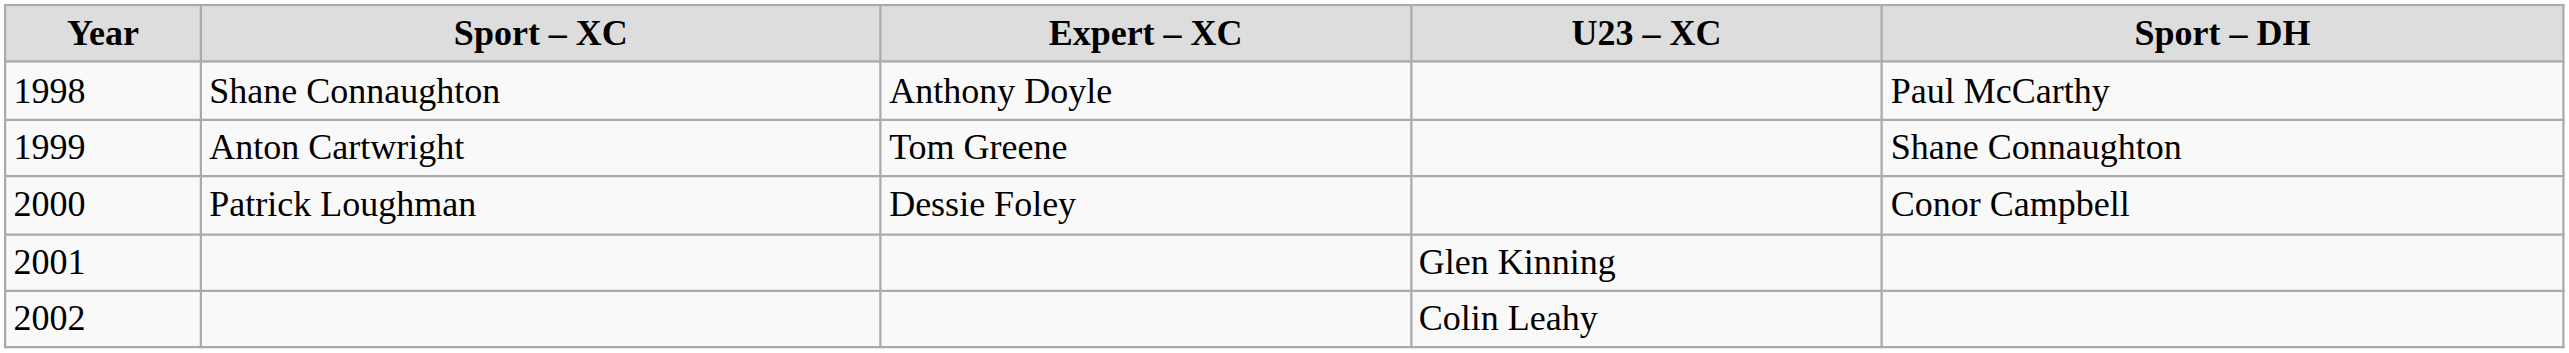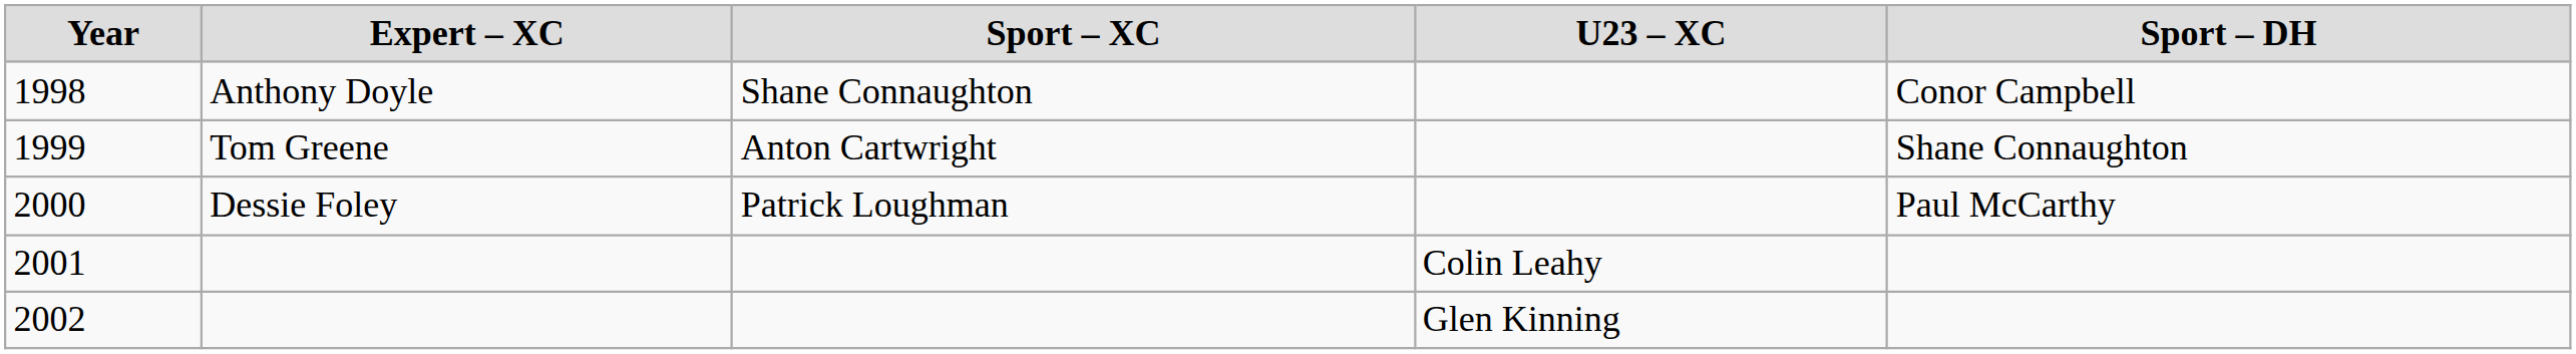columns swapped: Expert – XC <-> Sport – XC
1998 | Sport – DH: Paul McCarthy -> Conor Campbell
2000 | Sport – DH: Conor Campbell -> Paul McCarthy
2001 | U23 – XC: Glen Kinning -> Colin Leahy
2002 | U23 – XC: Colin Leahy -> Glen Kinning
